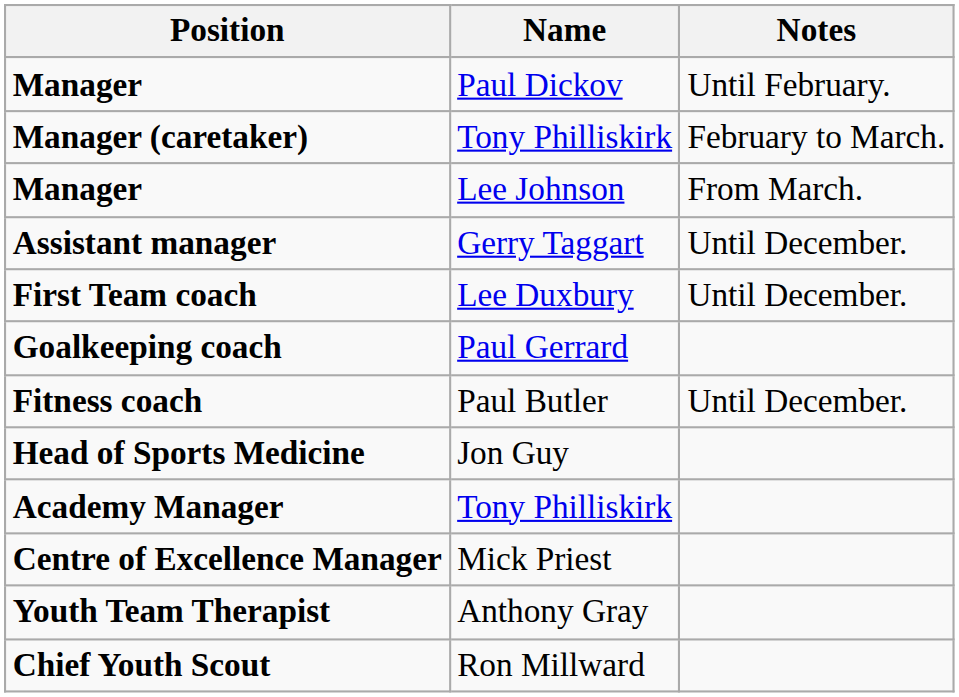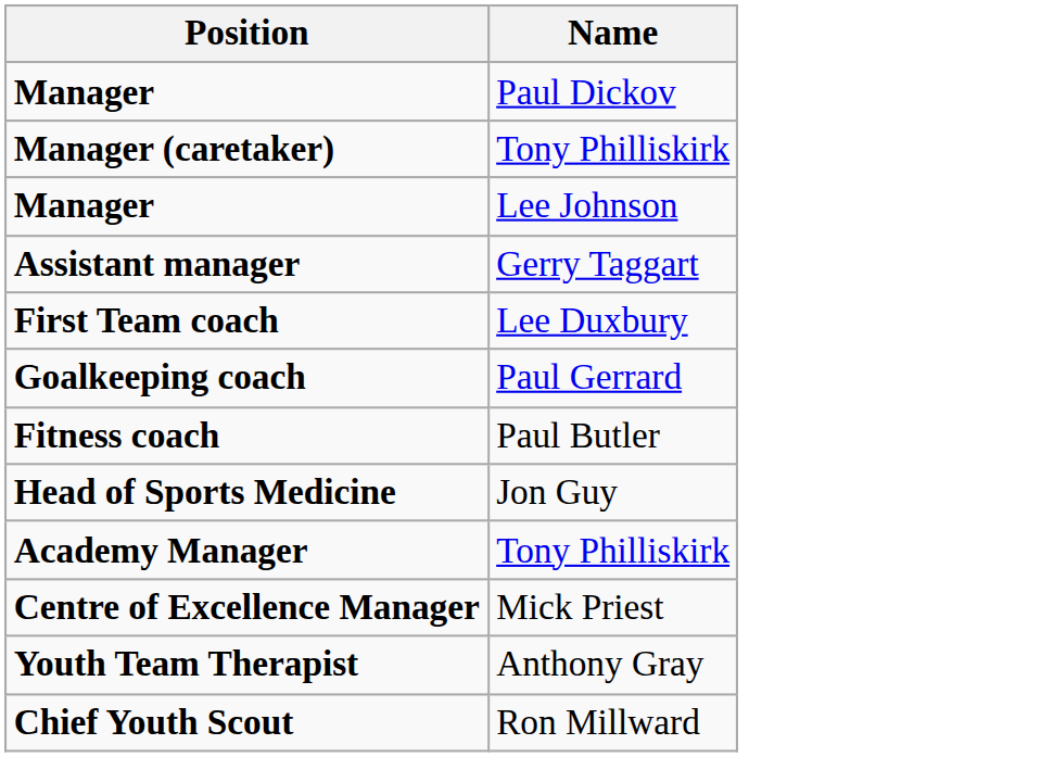- column: Notes | Until February. | February to March. | From March. | Until December. | Until December. | Until December.
